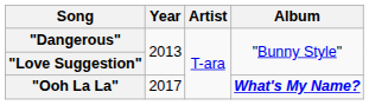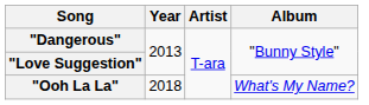"Ooh La La" | Year: 2017 -> 2018
"Ooh La La" | Album: bold -> normal
